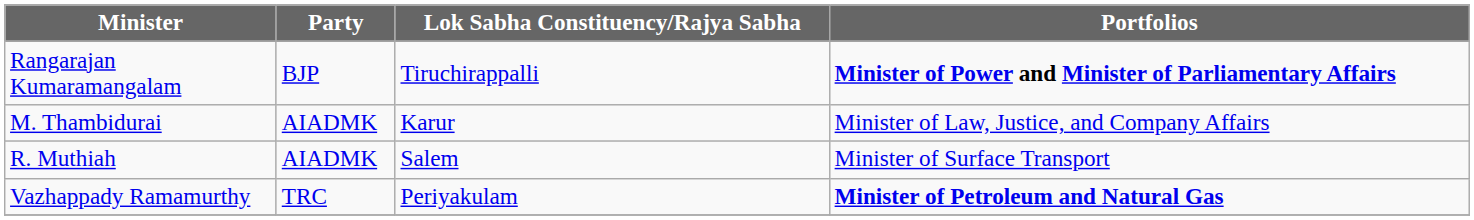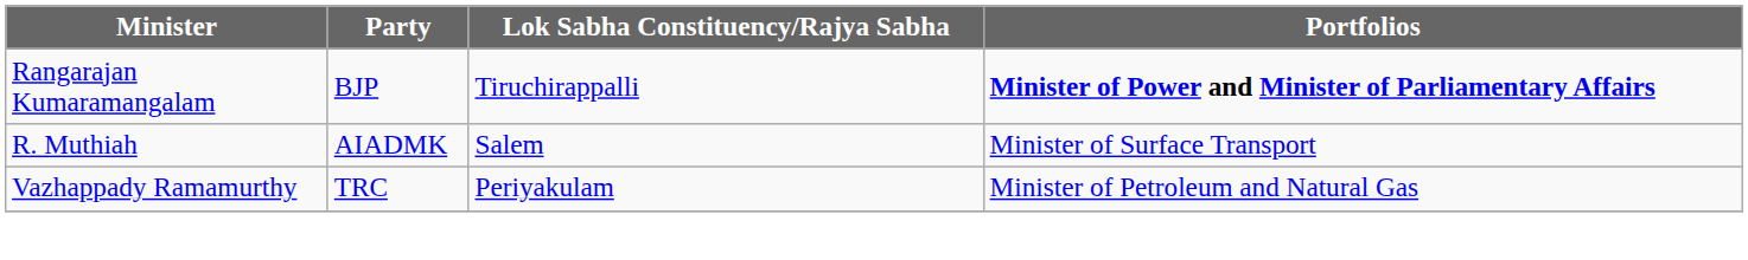- row: M. Thambidurai | AIADMK | Karur | Minister of Law, Justice, and Company Affairs
Vazhappady Ramamurthy | Portfolios: bold -> normal
